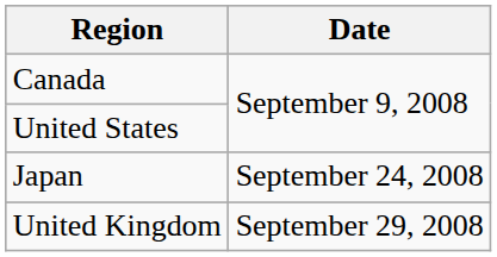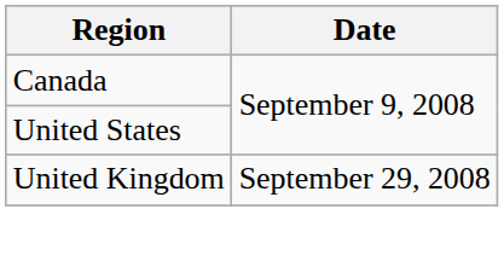- row: Japan | September 24, 2008
